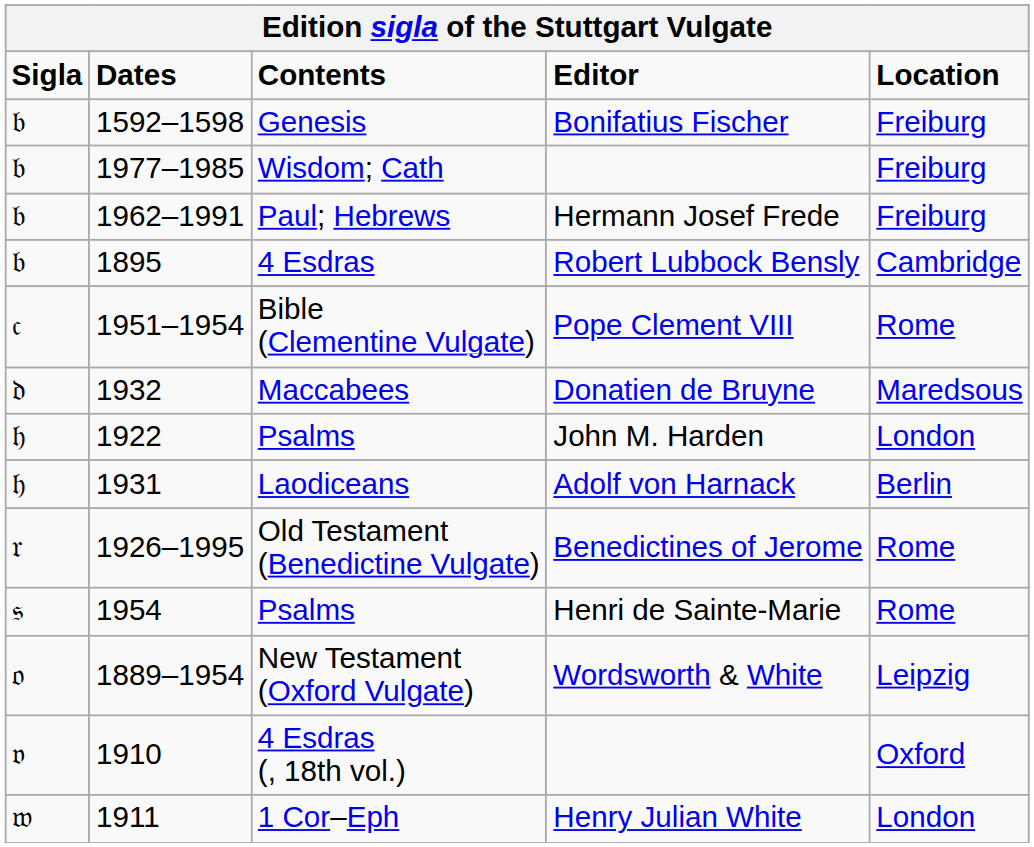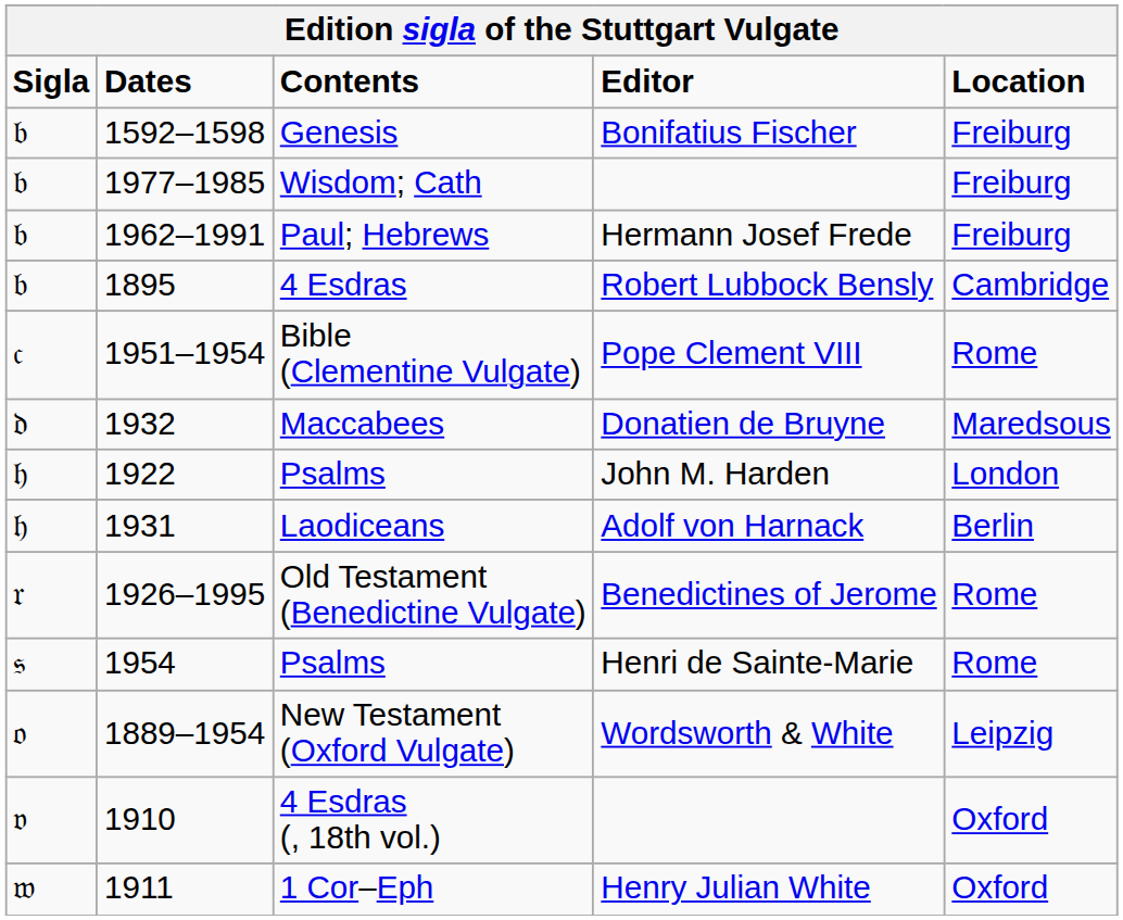1 Cor–Eph | Location: London -> Oxford
